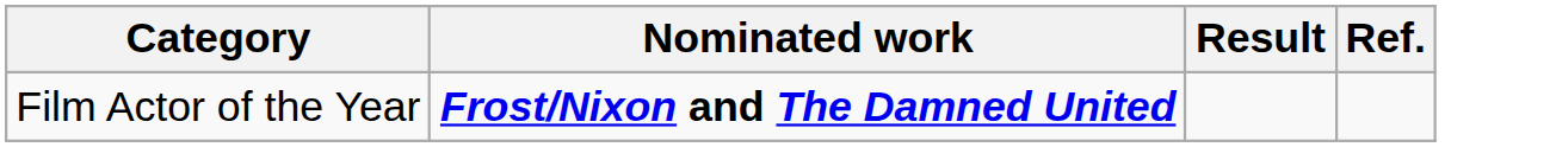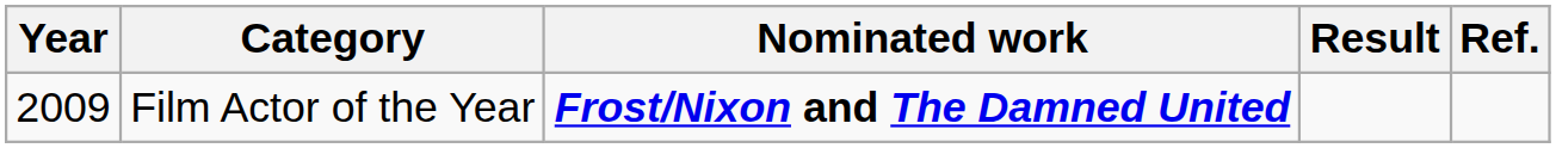+ column: Year | 2009
